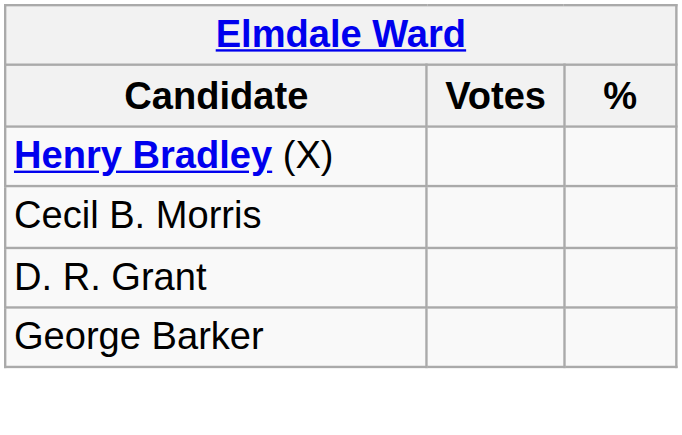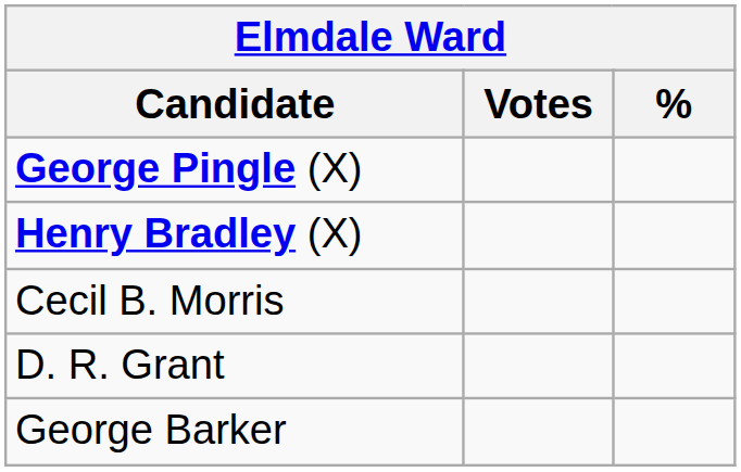+ row: George Pingle (X)
